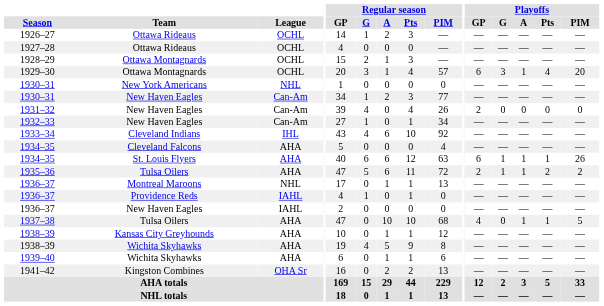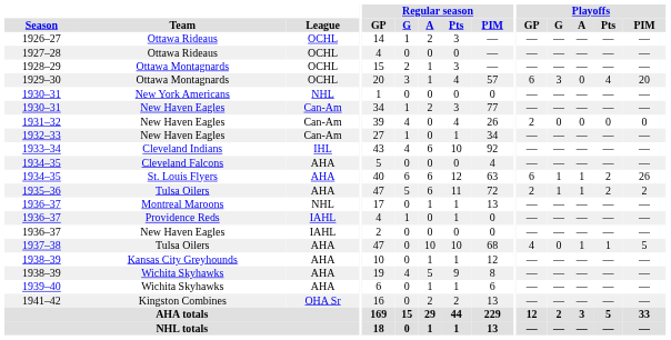1929–30 | Playoffs / A: 1 -> 0
1934–35 / St. Louis Flyers | Playoffs / Pts: 1 -> 2
